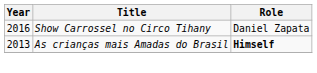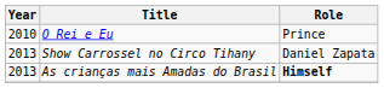+ row: 2010 | O Rei e Eu | Prince
Show Carrossel no Circo Tihany | Year: 2016 -> 2013
